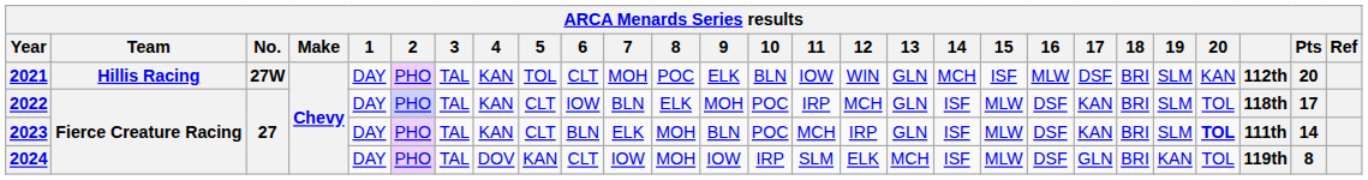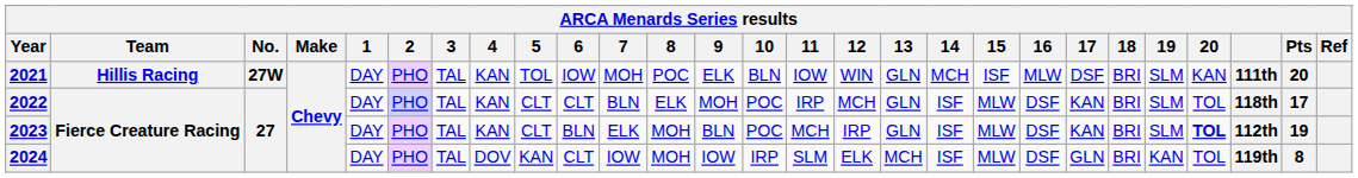2021 | 6: CLT -> IOW
2021 | column 25: 112th -> 111th
2022 | 6: IOW -> CLT
2023 | column 25: 111th -> 112th
2023 | Pts: 14 -> 19
